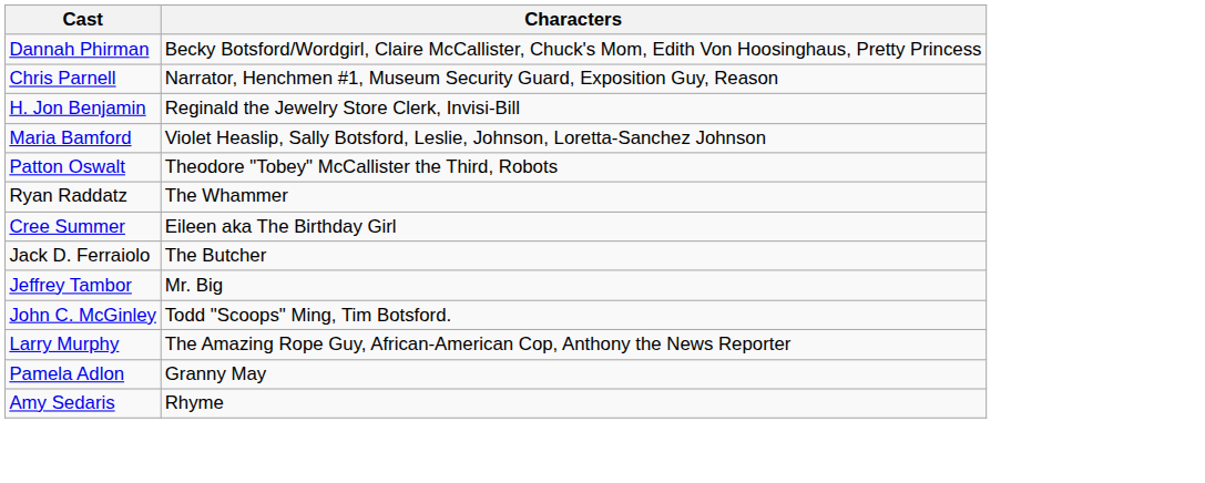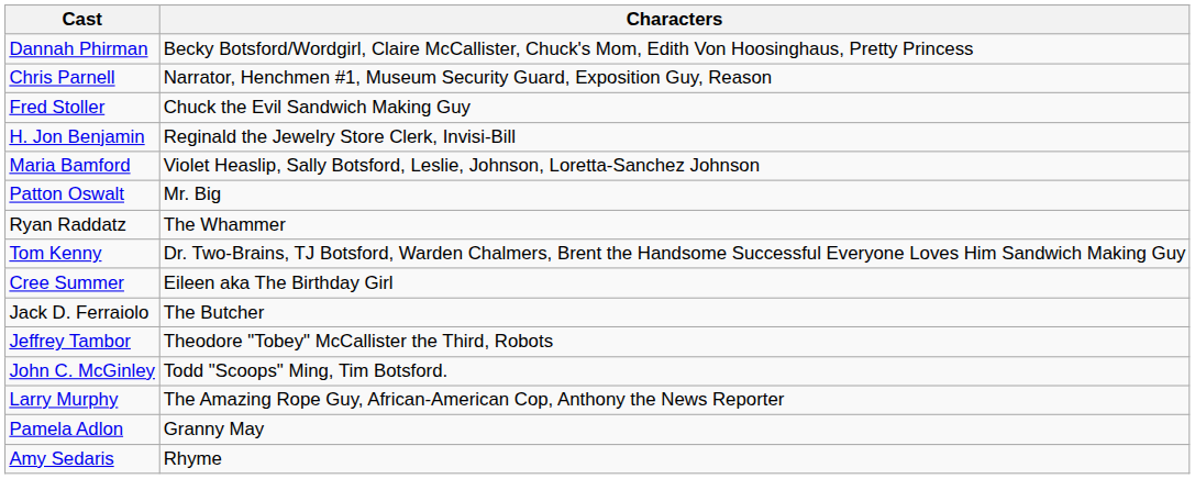+ row: Fred Stoller | Chuck the Evil Sandwich Making Guy
Patton Oswalt | Characters: Theodore "Tobey" McCallister the Third, Robots -> Mr. Big
+ row: Tom Kenny | Dr. Two-Brains, TJ Botsford, Warden Chalmers, Brent the Handsome Successful Everyone Loves Him Sandwich Making Guy
Jeffrey Tambor | Characters: Mr. Big -> Theodore "Tobey" McCallister the Third, Robots
